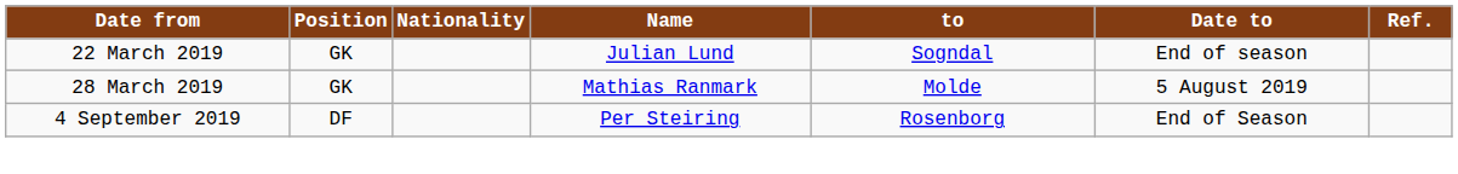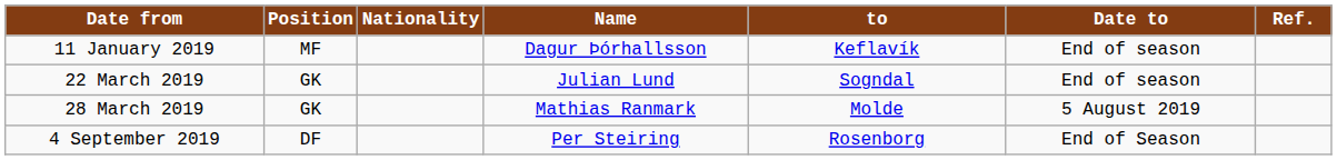+ row: 11 January 2019 | MF | Dagur Þórhallsson | Keflavík | End of season
